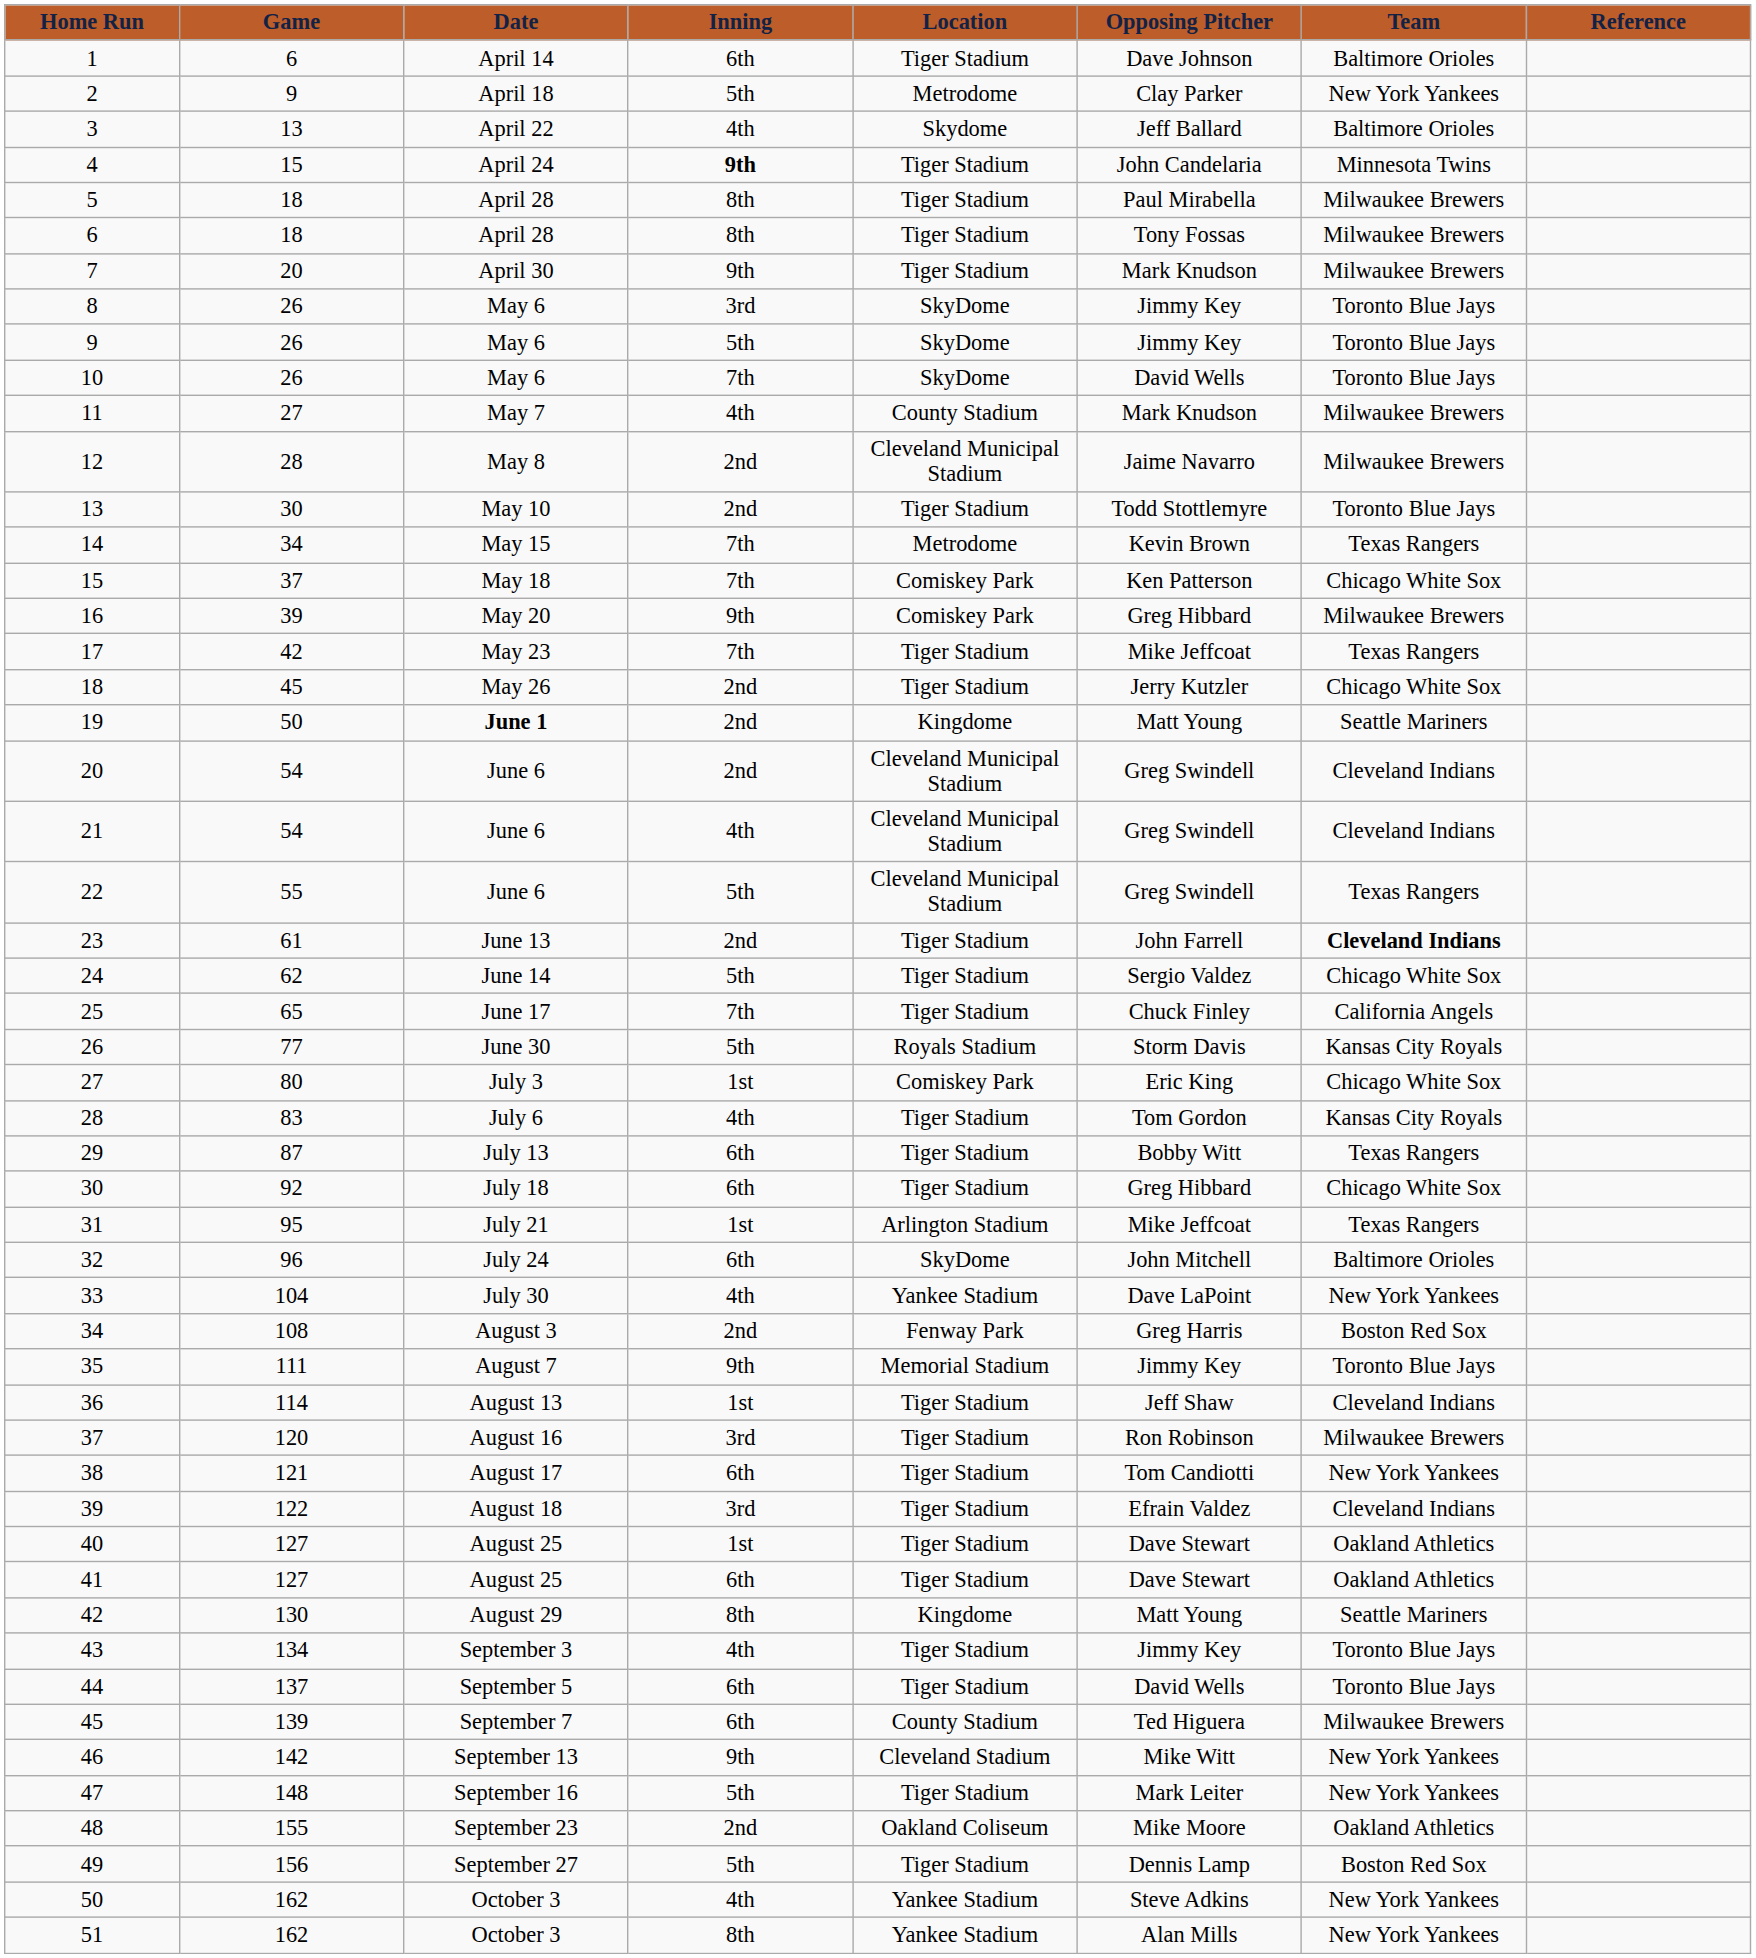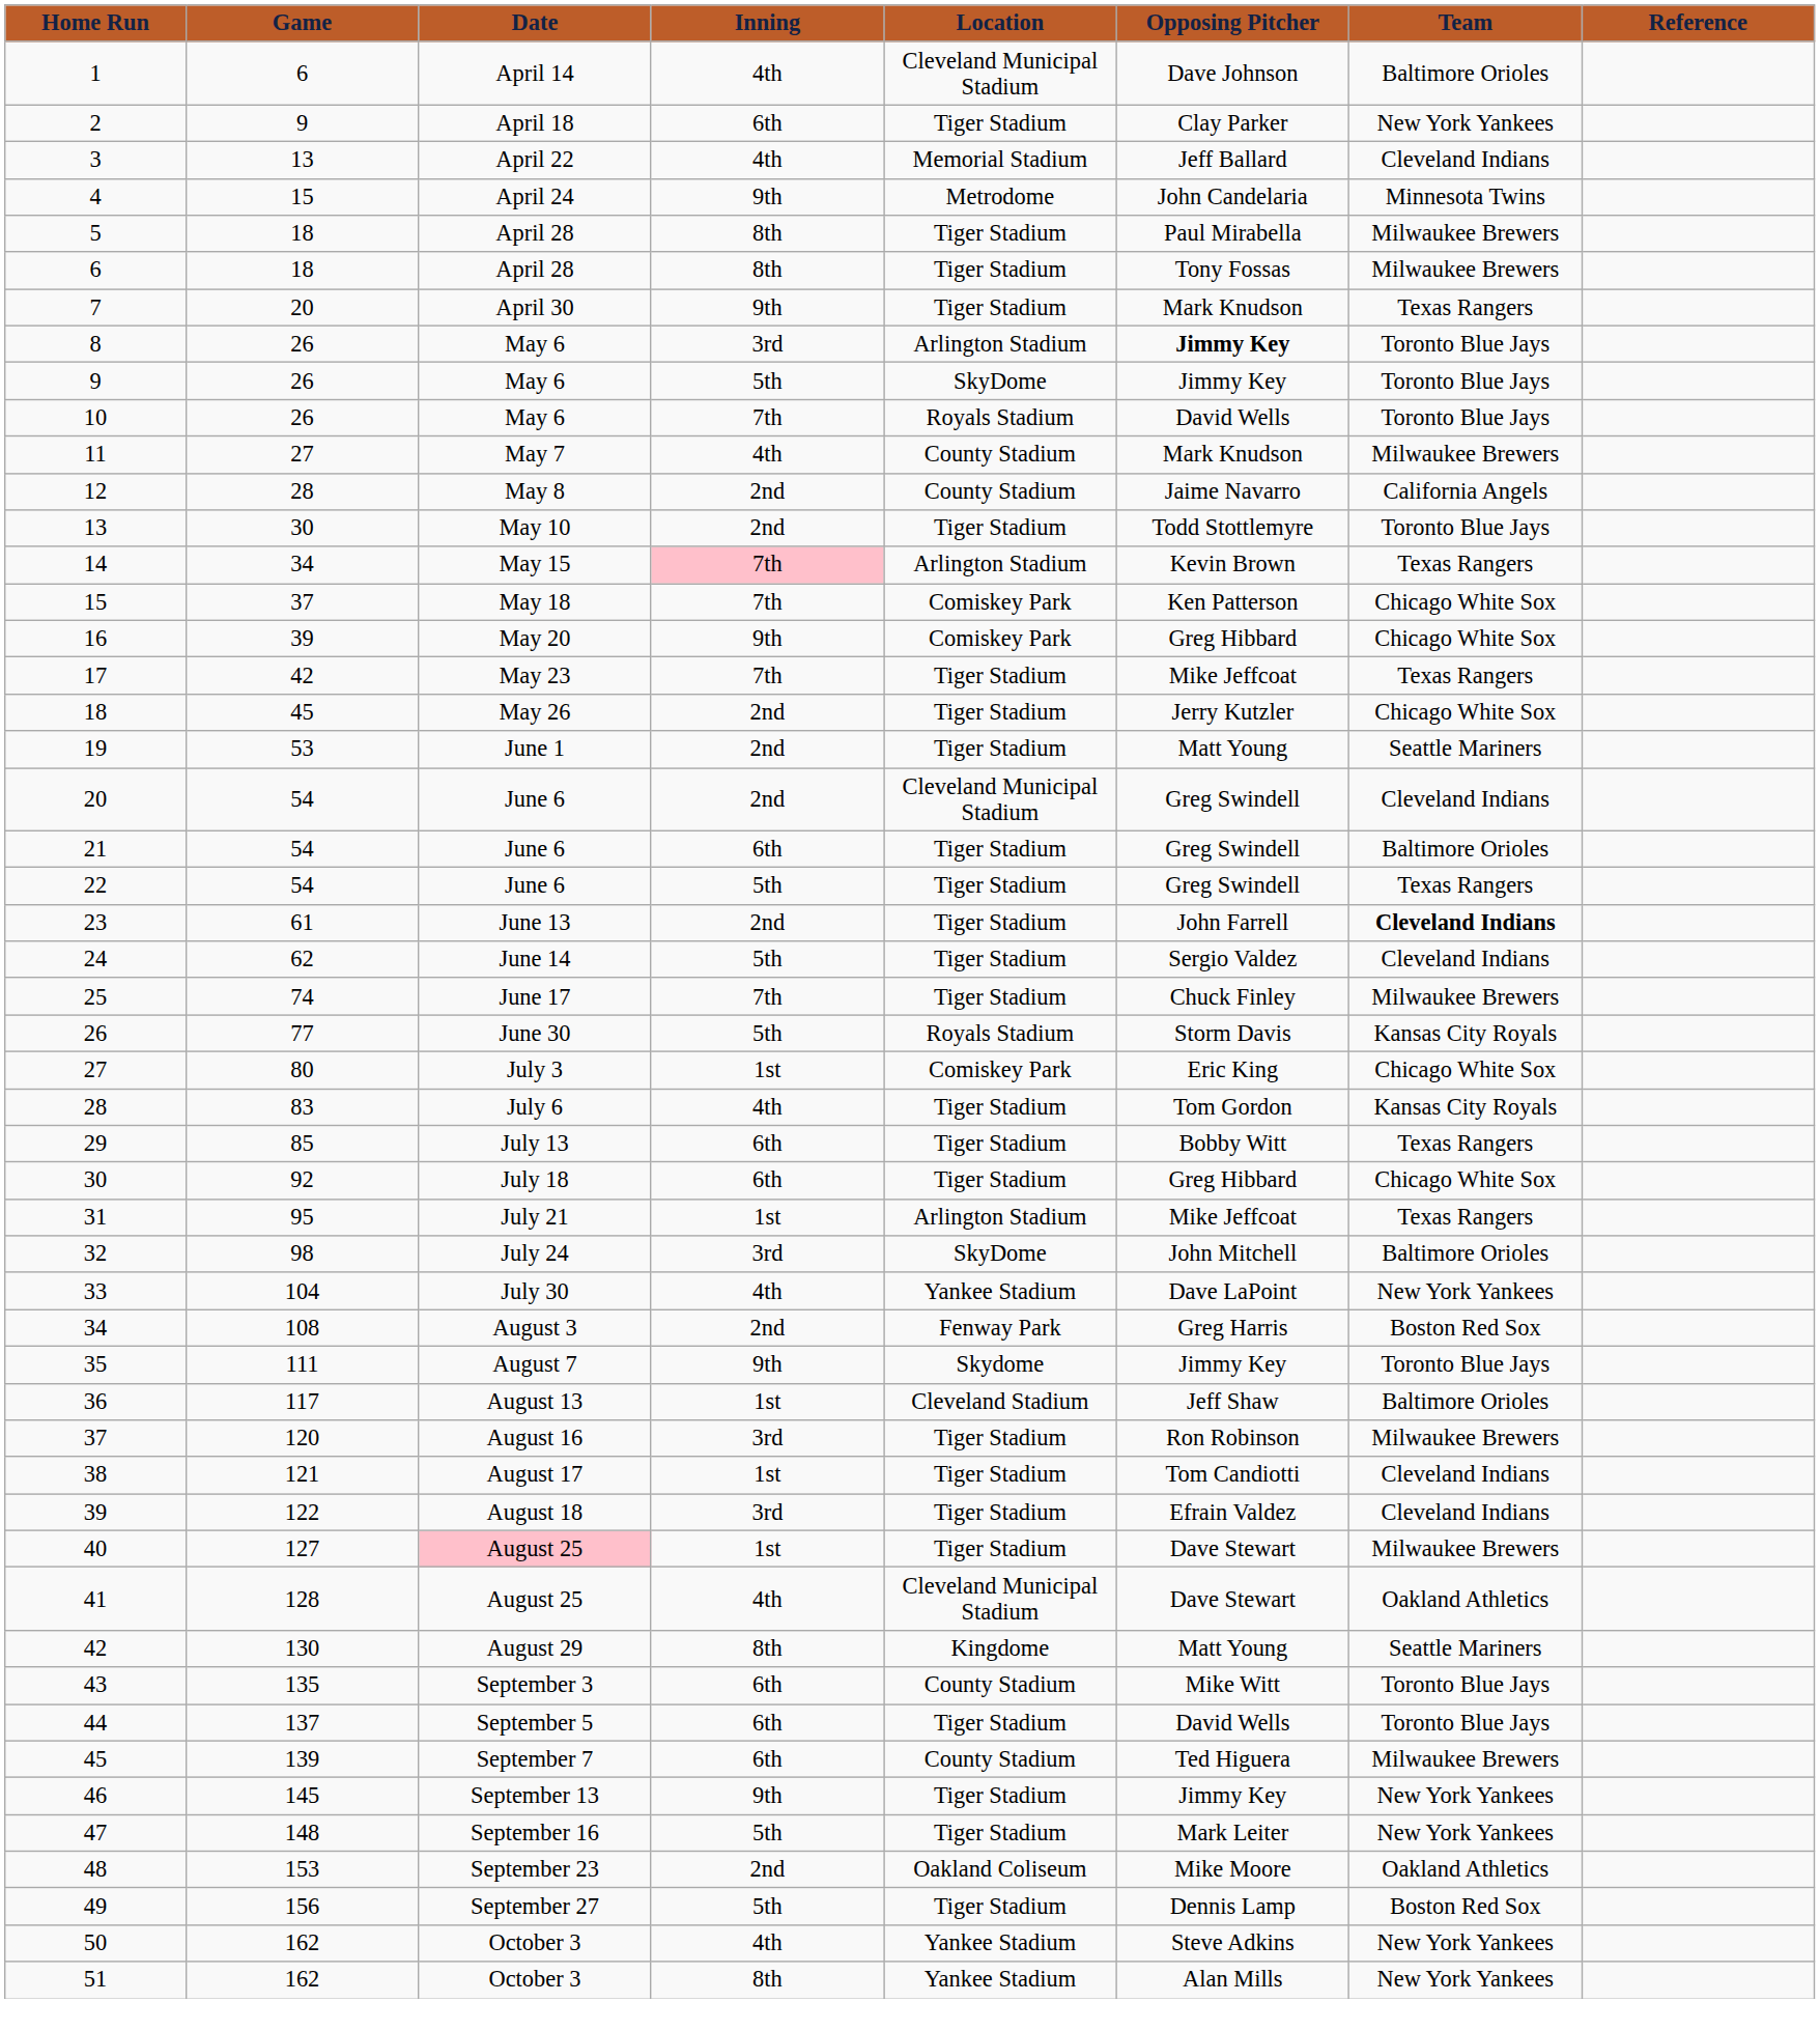1 | Inning: 6th -> 4th
1 | Location: Tiger Stadium -> Cleveland Municipal Stadium
2 | Inning: 5th -> 6th
2 | Location: Metrodome -> Tiger Stadium
3 | Location: Skydome -> Memorial Stadium
3 | Team: Baltimore Orioles -> Cleveland Indians
4 | Inning: bold -> normal
4 | Location: Tiger Stadium -> Metrodome
7 | Team: Milwaukee Brewers -> Texas Rangers
8 | Location: SkyDome -> Arlington Stadium
8 | Opposing Pitcher: normal -> bold
10 | Location: SkyDome -> Royals Stadium
12 | Location: Cleveland Municipal Stadium -> County Stadium
12 | Team: Milwaukee Brewers -> California Angels
14 | Inning: no background -> pink background
14 | Location: Metrodome -> Arlington Stadium
16 | Team: Milwaukee Brewers -> Chicago White Sox
19 | Game: 50 -> 53
19 | Date: bold -> normal
19 | Location: Kingdome -> Tiger Stadium
21 | Inning: 4th -> 6th
21 | Location: Cleveland Municipal Stadium -> Tiger Stadium
21 | Team: Cleveland Indians -> Baltimore Orioles
22 | Game: 55 -> 54
22 | Location: Cleveland Municipal Stadium -> Tiger Stadium
24 | Team: Chicago White Sox -> Cleveland Indians
25 | Game: 65 -> 74
25 | Team: California Angels -> Milwaukee Brewers
29 | Game: 87 -> 85
32 | Game: 96 -> 98
32 | Inning: 6th -> 3rd
35 | Location: Memorial Stadium -> Skydome
36 | Game: 114 -> 117
36 | Location: Tiger Stadium -> Cleveland Stadium
36 | Team: Cleveland Indians -> Baltimore Orioles
38 | Inning: 6th -> 1st
38 | Team: New York Yankees -> Cleveland Indians
40 | Date: no background -> pink background
40 | Team: Oakland Athletics -> Milwaukee Brewers
41 | Game: 127 -> 128
41 | Inning: 6th -> 4th
41 | Location: Tiger Stadium -> Cleveland Municipal Stadium
43 | Game: 134 -> 135
43 | Inning: 4th -> 6th
43 | Location: Tiger Stadium -> County Stadium
43 | Opposing Pitcher: Jimmy Key -> Mike Witt
46 | Game: 142 -> 145
46 | Location: Cleveland Stadium -> Tiger Stadium
46 | Opposing Pitcher: Mike Witt -> Jimmy Key
48 | Game: 155 -> 153
